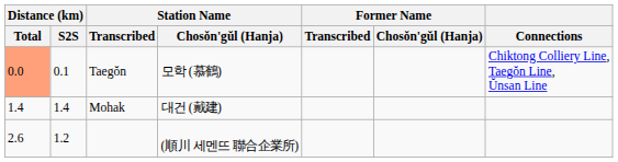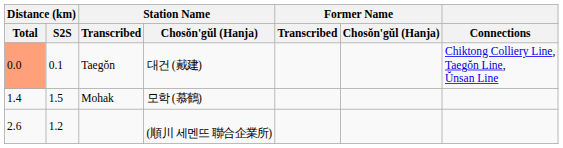Taegŏn | Station Name / Chosŏn'gŭl (Hanja): 모학 (慕鶴) -> 대건 (戴建)
Mohak | Distance (km) / S2S: 1.4 -> 1.5
Mohak | Station Name / Chosŏn'gŭl (Hanja): 대건 (戴建) -> 모학 (慕鶴)
